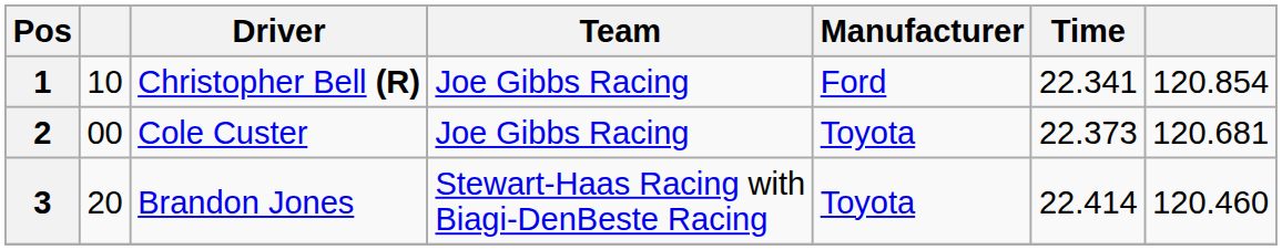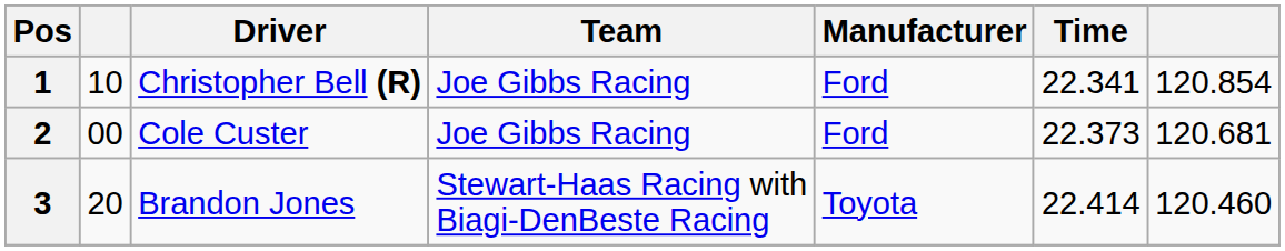2 | Manufacturer: Toyota -> Ford
